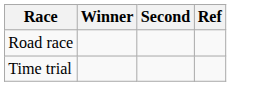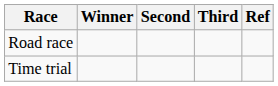+ column: Third
